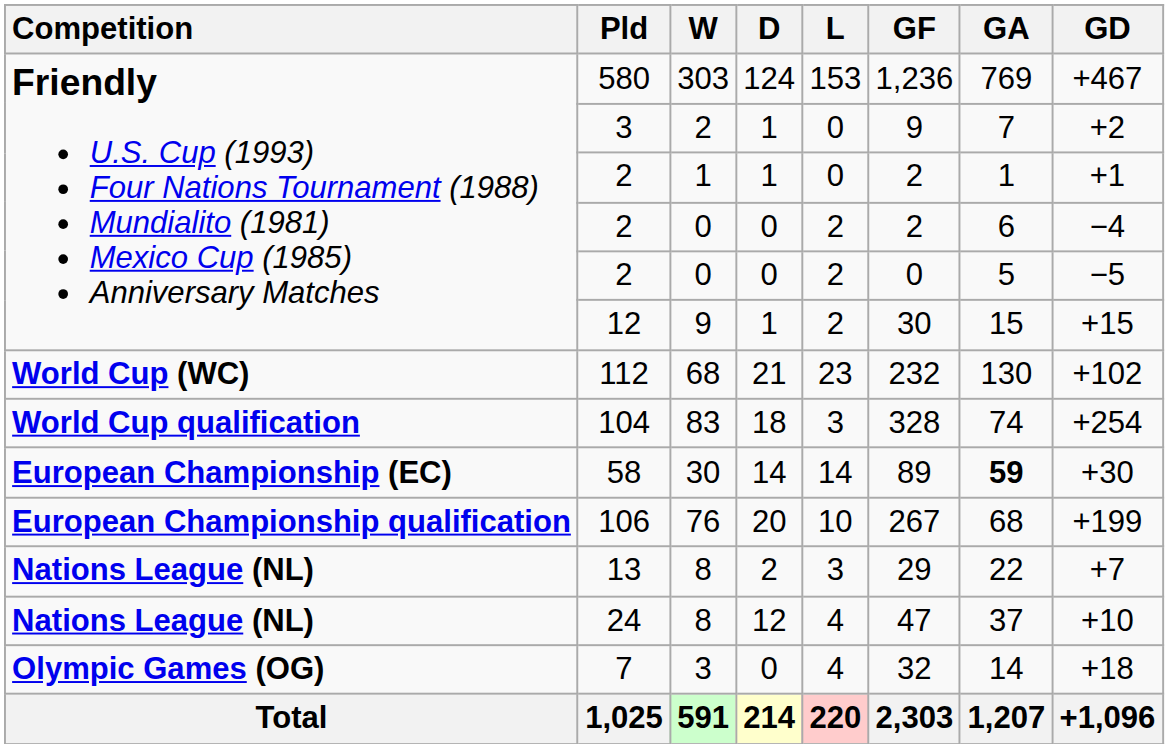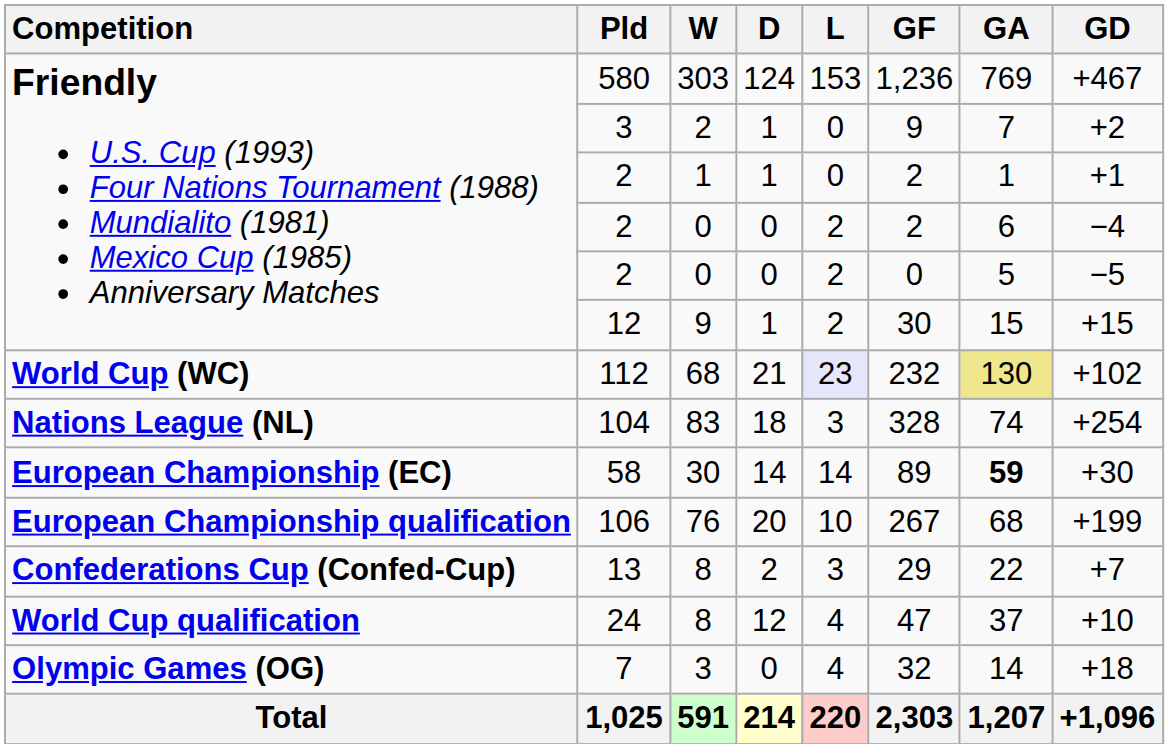112 | L: no background -> lavender background
112 | GA: no background -> khaki background
104 | Competition: World Cup qualification -> Nations League (NL)
13 | Competition: Nations League (NL) -> Confederations Cup (Confed-Cup)
24 | Competition: Nations League (NL) -> World Cup qualification
